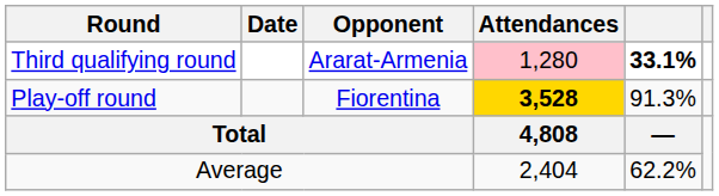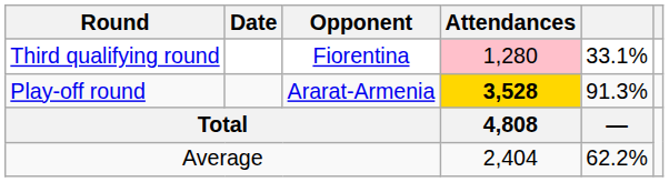Third qualifying round | Opponent: Ararat-Armenia -> Fiorentina
Third qualifying round | column 5: bold -> normal
Play-off round | Opponent: Fiorentina -> Ararat-Armenia
